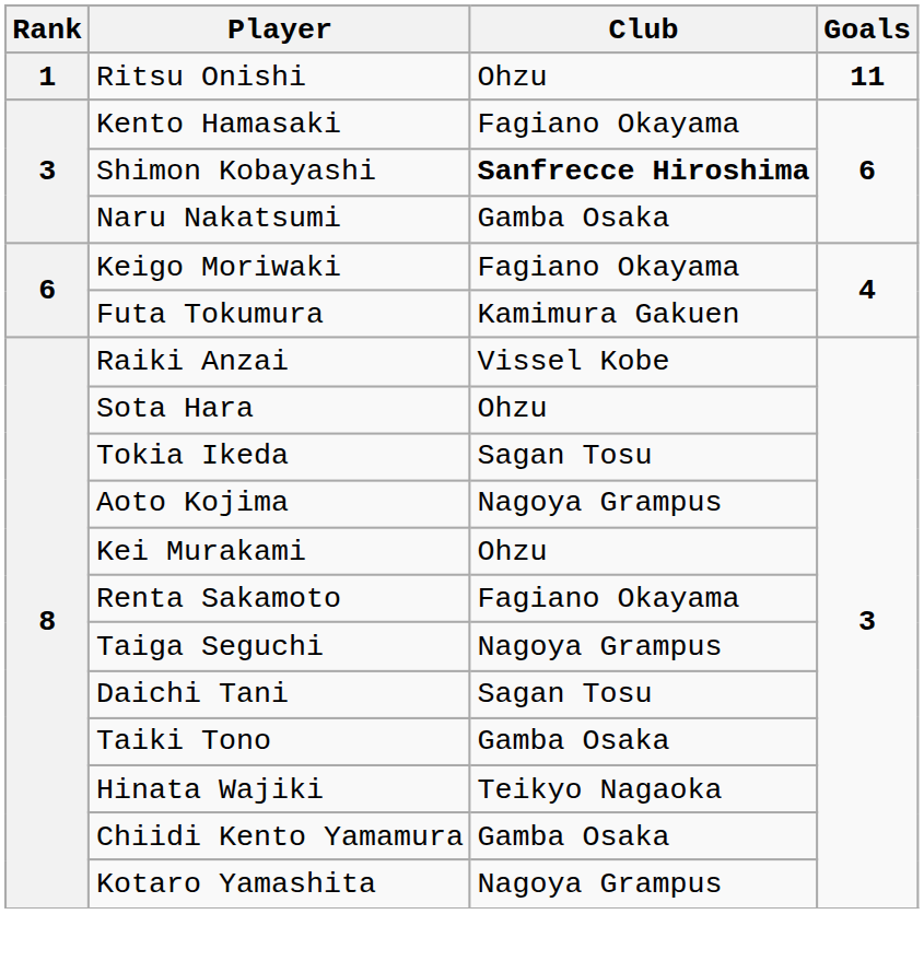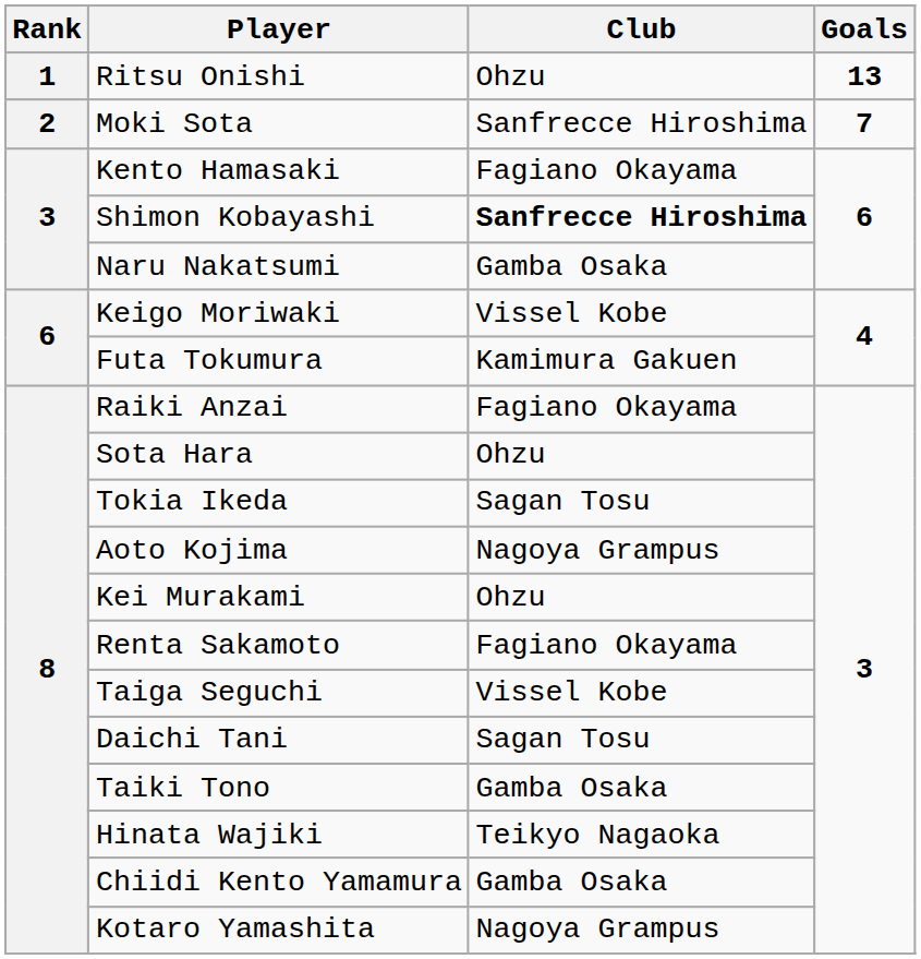Ritsu Onishi | Goals: 11 -> 13
+ row: 2 | Moki Sota | Sanfrecce Hiroshima | 7
Keigo Moriwaki | Club: Fagiano Okayama -> Vissel Kobe
Raiki Anzai | Club: Vissel Kobe -> Fagiano Okayama
Taiga Seguchi | Club: Nagoya Grampus -> Vissel Kobe
